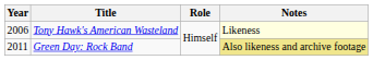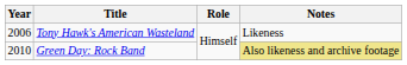Tony Hawk's American Wasteland | Notes: lightyellow background -> no background
Green Day: Rock Band | Year: 2011 -> 2010
